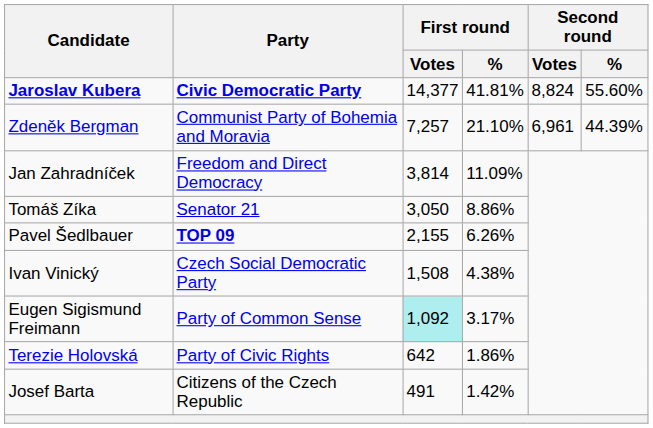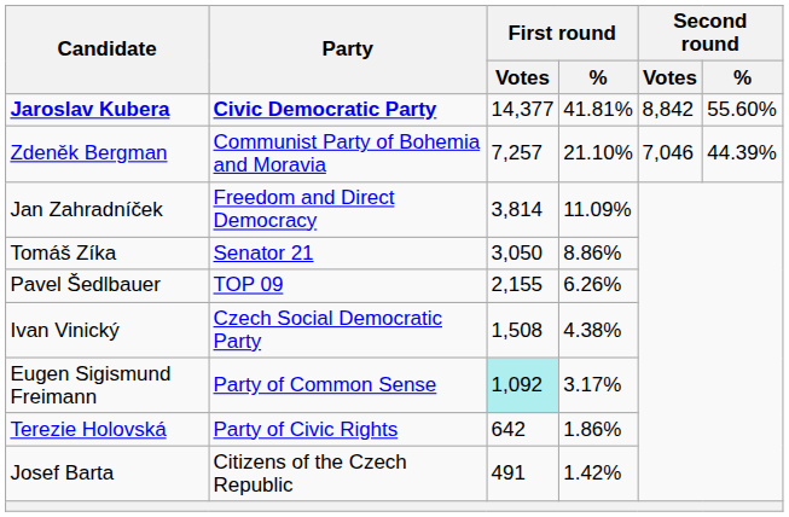Jaroslav Kubera | Second round / Votes: 8,824 -> 8,842
Zdeněk Bergman | Second round / Votes: 6,961 -> 7,046
Pavel Šedlbauer | Party: bold -> normal
